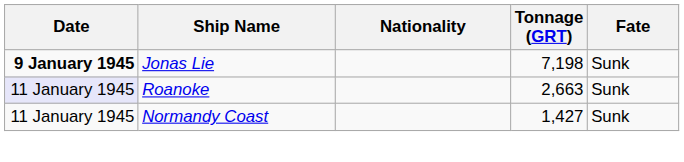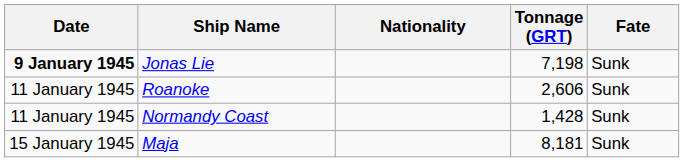Roanoke | Date: lavender background -> no background
Roanoke | Tonnage (GRT): 2,663 -> 2,606
Normandy Coast | Tonnage (GRT): 1,427 -> 1,428
+ row: 15 January 1945 | Maja | 8,181 | Sunk
